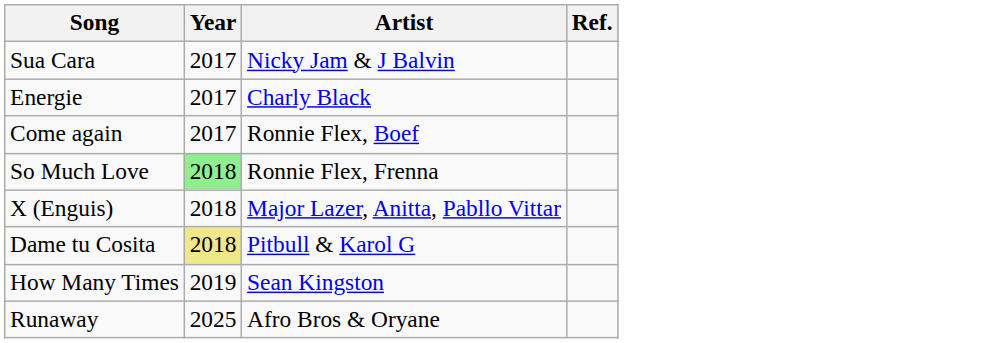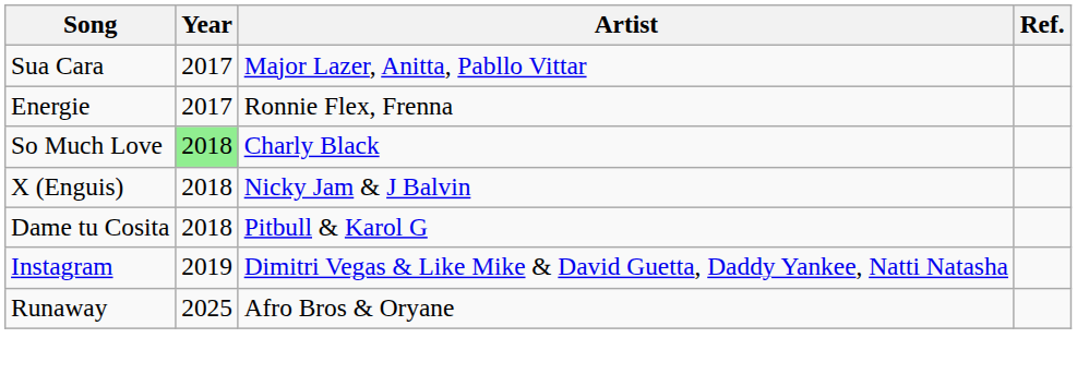Sua Cara | Artist: Nicky Jam & J Balvin -> Major Lazer, Anitta, Pabllo Vittar
Energie | Artist: Charly Black -> Ronnie Flex, Frenna
- row: Come again | 2017 | Ronnie Flex, Boef
So Much Love | Artist: Ronnie Flex, Frenna -> Charly Black
X (Enguis) | Artist: Major Lazer, Anitta, Pabllo Vittar -> Nicky Jam & J Balvin
Dame tu Cosita | Year: khaki background -> no background
+ row: Instagram | 2019 | Dimitri Vegas & Like Mike & David Guetta, Daddy Yankee, Natti Natasha
- row: How Many Times | 2019 | Sean Kingston
